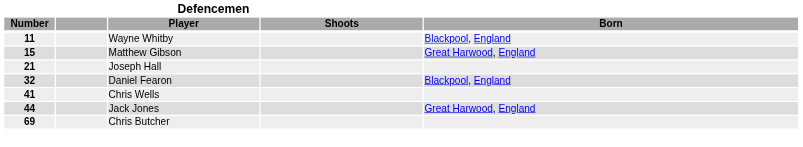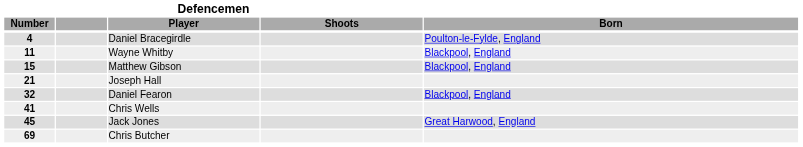+ row: 4 | Daniel Bracegirdle | Poulton-le-Fylde, England
Matthew Gibson | Born: Great Harwood, England -> Blackpool, England
Jack Jones | Defencemen / Number: 44 -> 45
